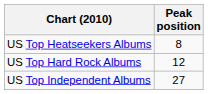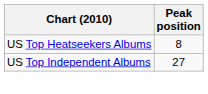- row: US Top Hard Rock Albums | 12
